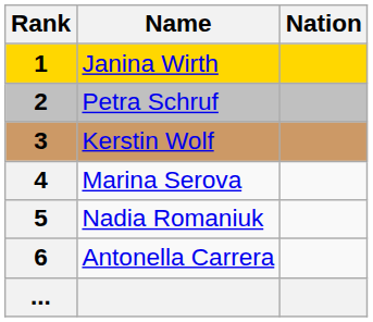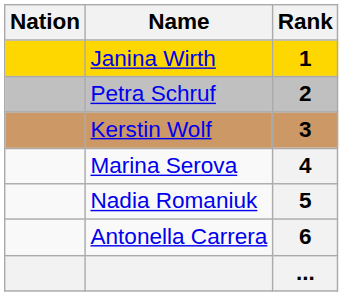columns swapped: Rank <-> Nation
